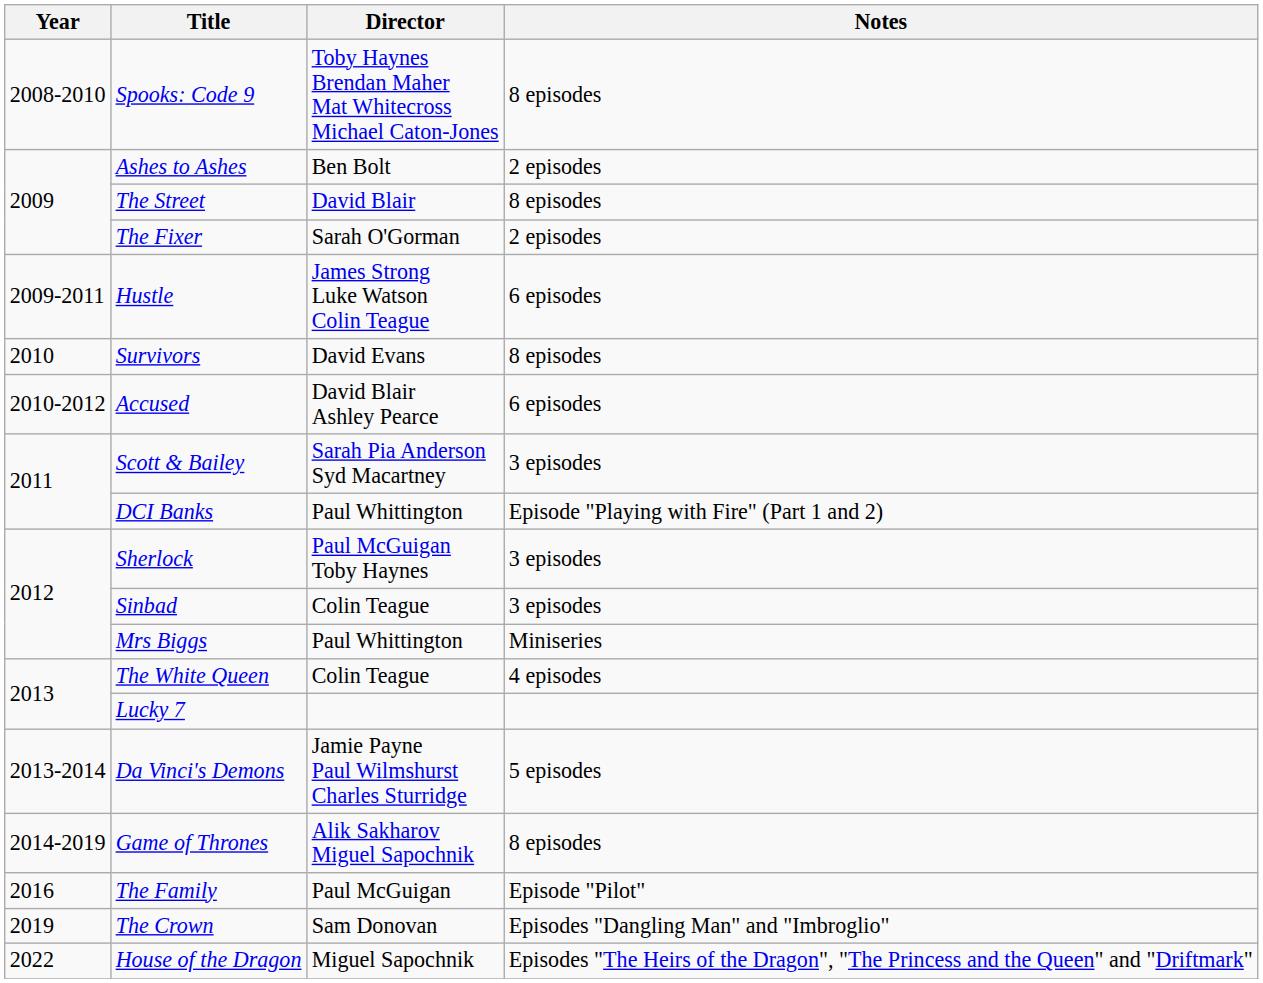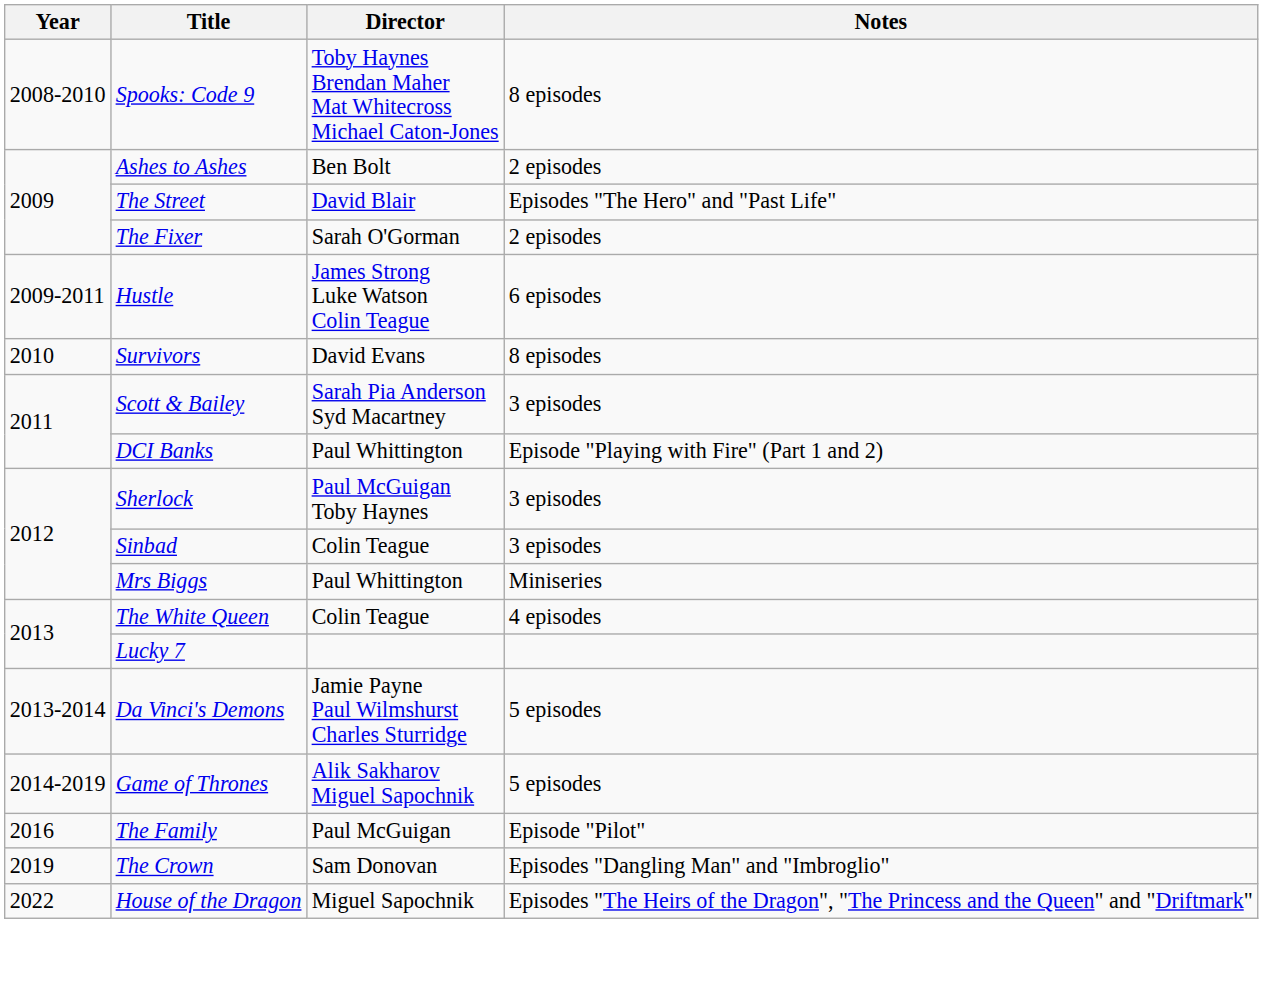The Street | Notes: 8 episodes -> Episodes "The Hero" and "Past Life"
- row: 2010-2012 | Accused | David Blair Ashley Pearce | 6 episodes
Game of Thrones | Notes: 8 episodes -> 5 episodes
